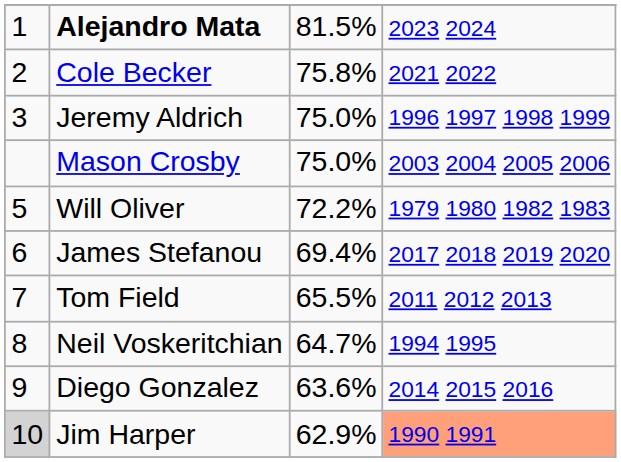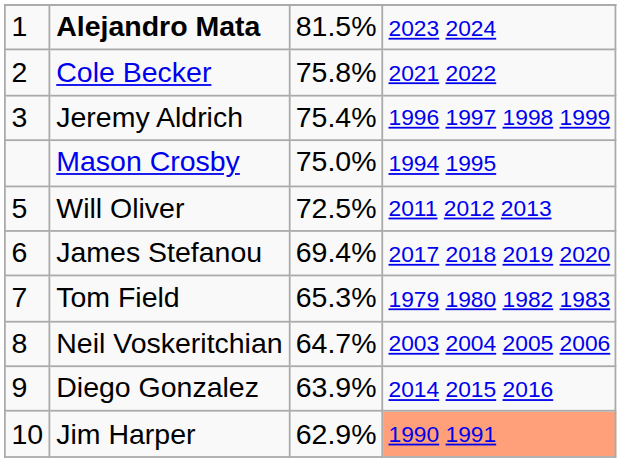Jeremy Aldrich | column 3: 75.0% -> 75.4%
Mason Crosby | column 4: 2003 2004 2005 2006 -> 1994 1995
Will Oliver | column 3: 72.2% -> 72.5%
Will Oliver | column 4: 1979 1980 1982 1983 -> 2011 2012 2013
Tom Field | column 3: 65.5% -> 65.3%
Tom Field | column 4: 2011 2012 2013 -> 1979 1980 1982 1983
Neil Voskeritchian | column 4: 1994 1995 -> 2003 2004 2005 2006
Diego Gonzalez | column 3: 63.6% -> 63.9%
Jim Harper | column 1: lightgrey background -> no background
